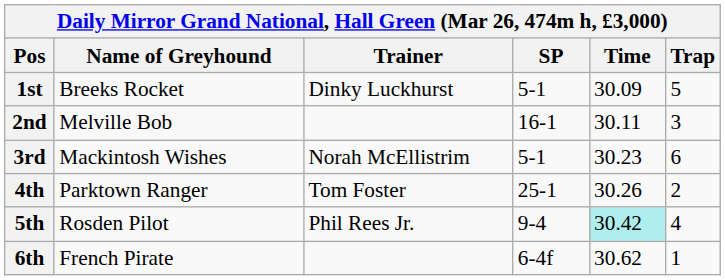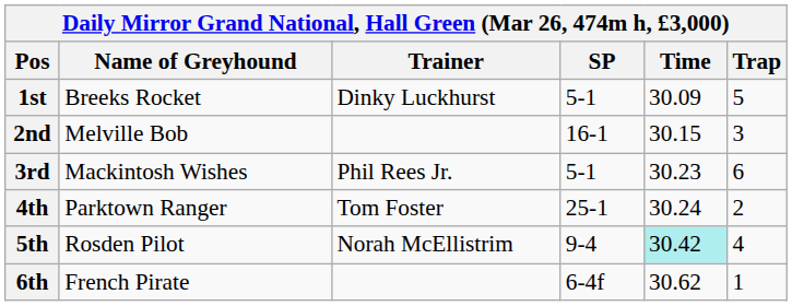2nd | Time: 30.11 -> 30.15
3rd | Trainer: Norah McEllistrim -> Phil Rees Jr.
4th | Time: 30.26 -> 30.24
5th | Trainer: Phil Rees Jr. -> Norah McEllistrim
